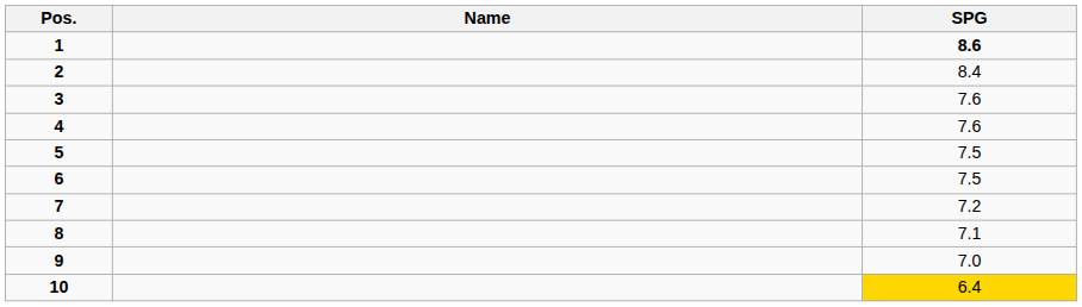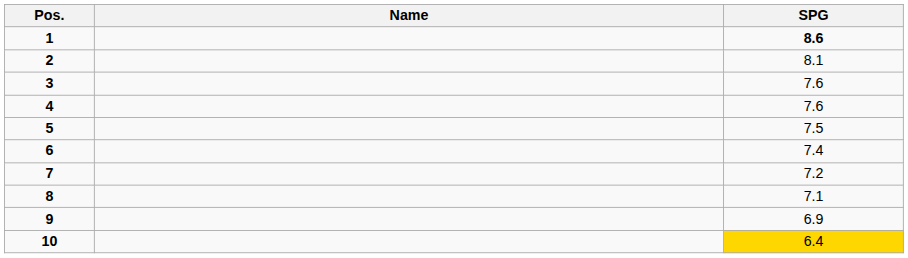2 | SPG: 8.4 -> 8.1
6 | SPG: 7.5 -> 7.4
9 | SPG: 7.0 -> 6.9
